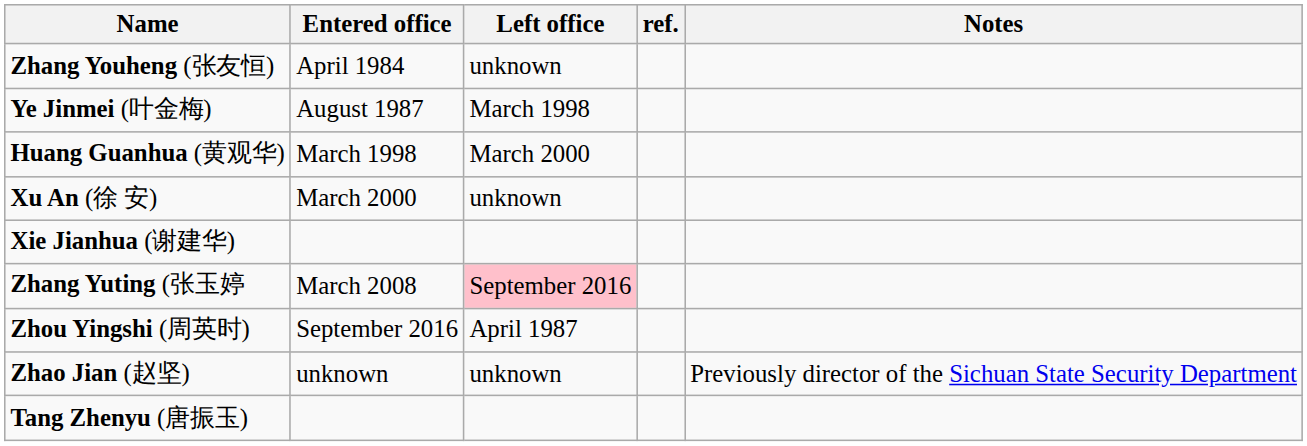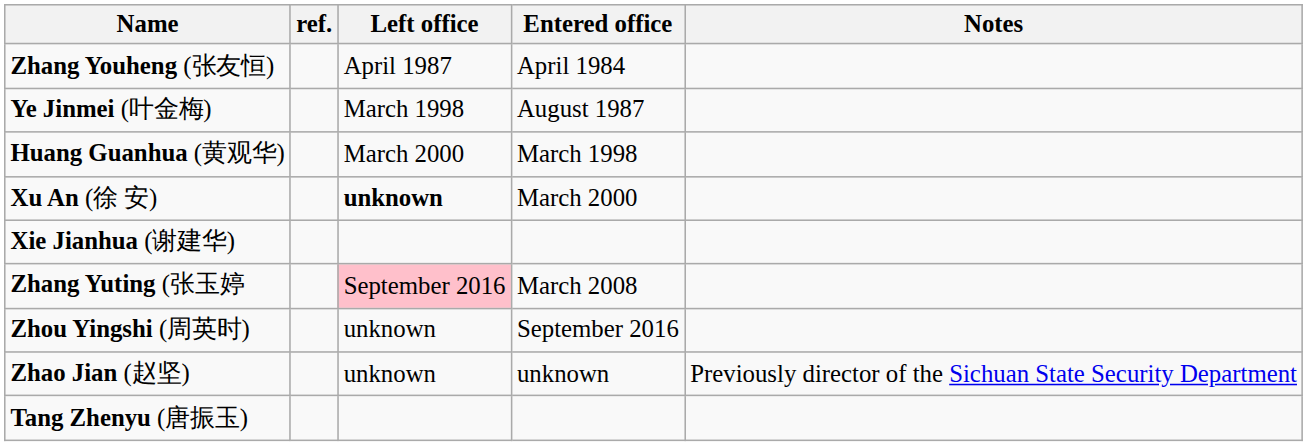columns swapped: Entered office <-> ref.
Zhang Youheng (张友恒) | Left office: unknown -> April 1987
Xu An (徐 安) | Left office: normal -> bold
Zhou Yingshi (周英时) | Left office: April 1987 -> unknown
